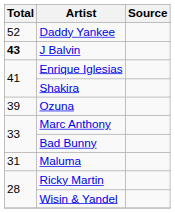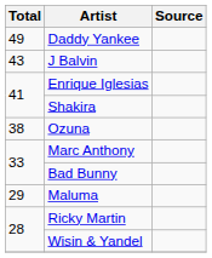Daddy Yankee | Total: 52 -> 49
J Balvin | Total: bold -> normal
Ozuna | Total: 39 -> 38
Maluma | Total: 31 -> 29
